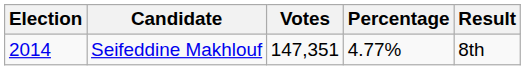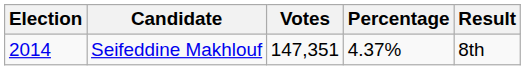Seifeddine Makhlouf | Percentage: 4.77% -> 4.37%
